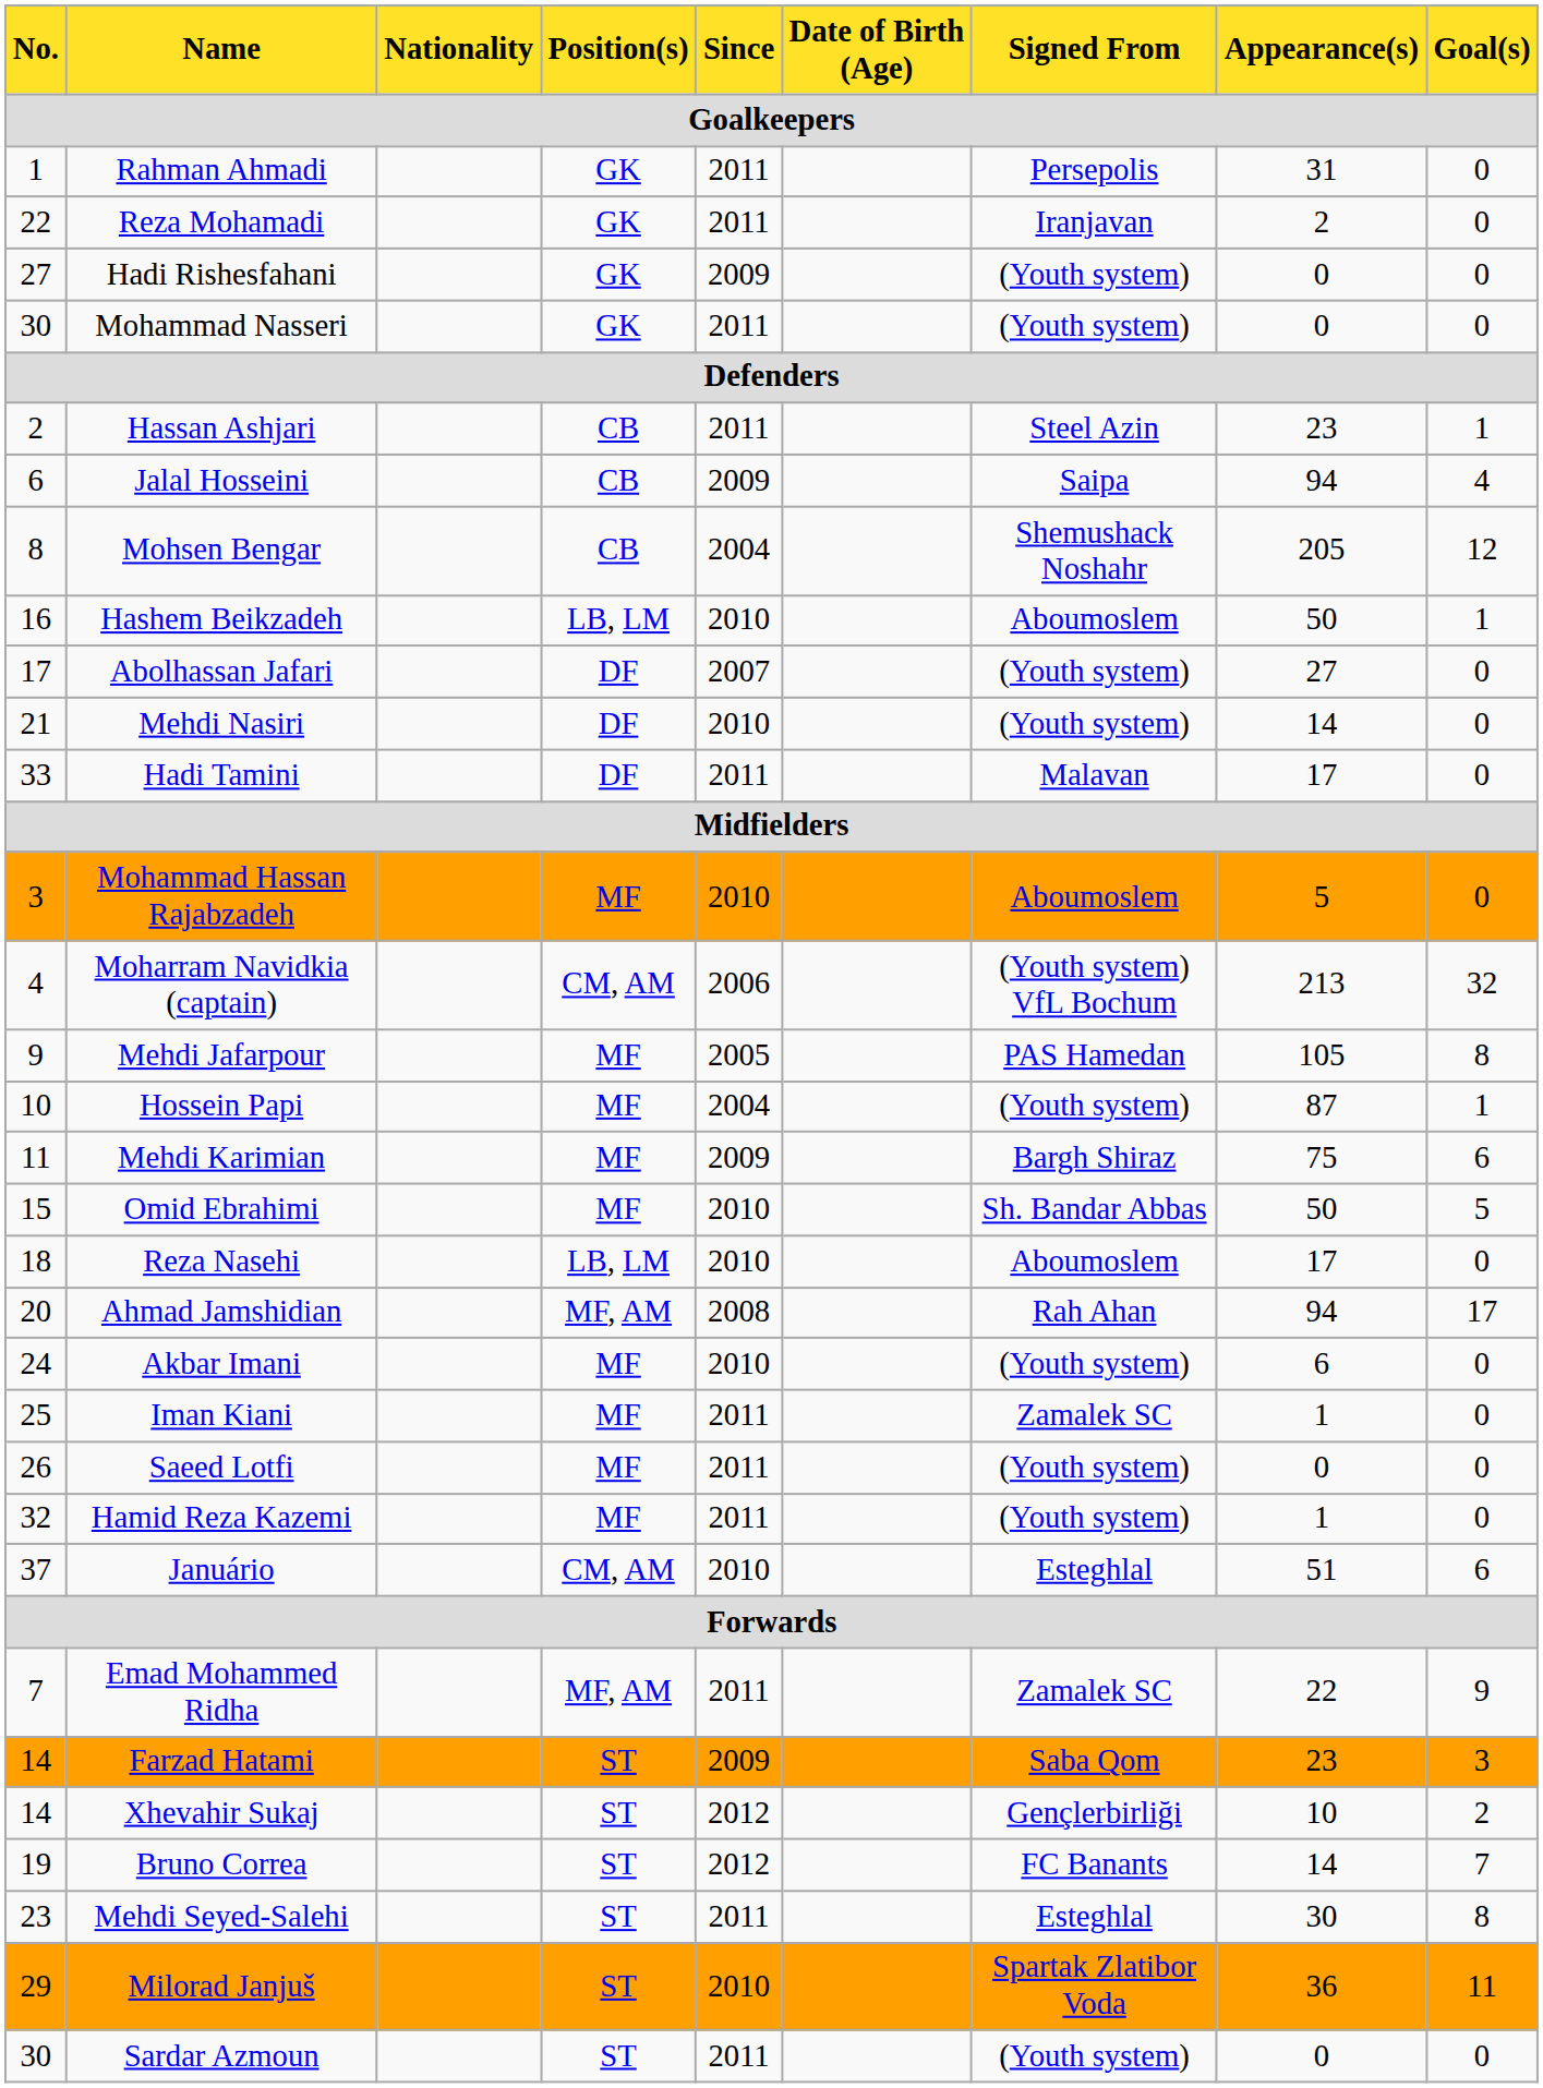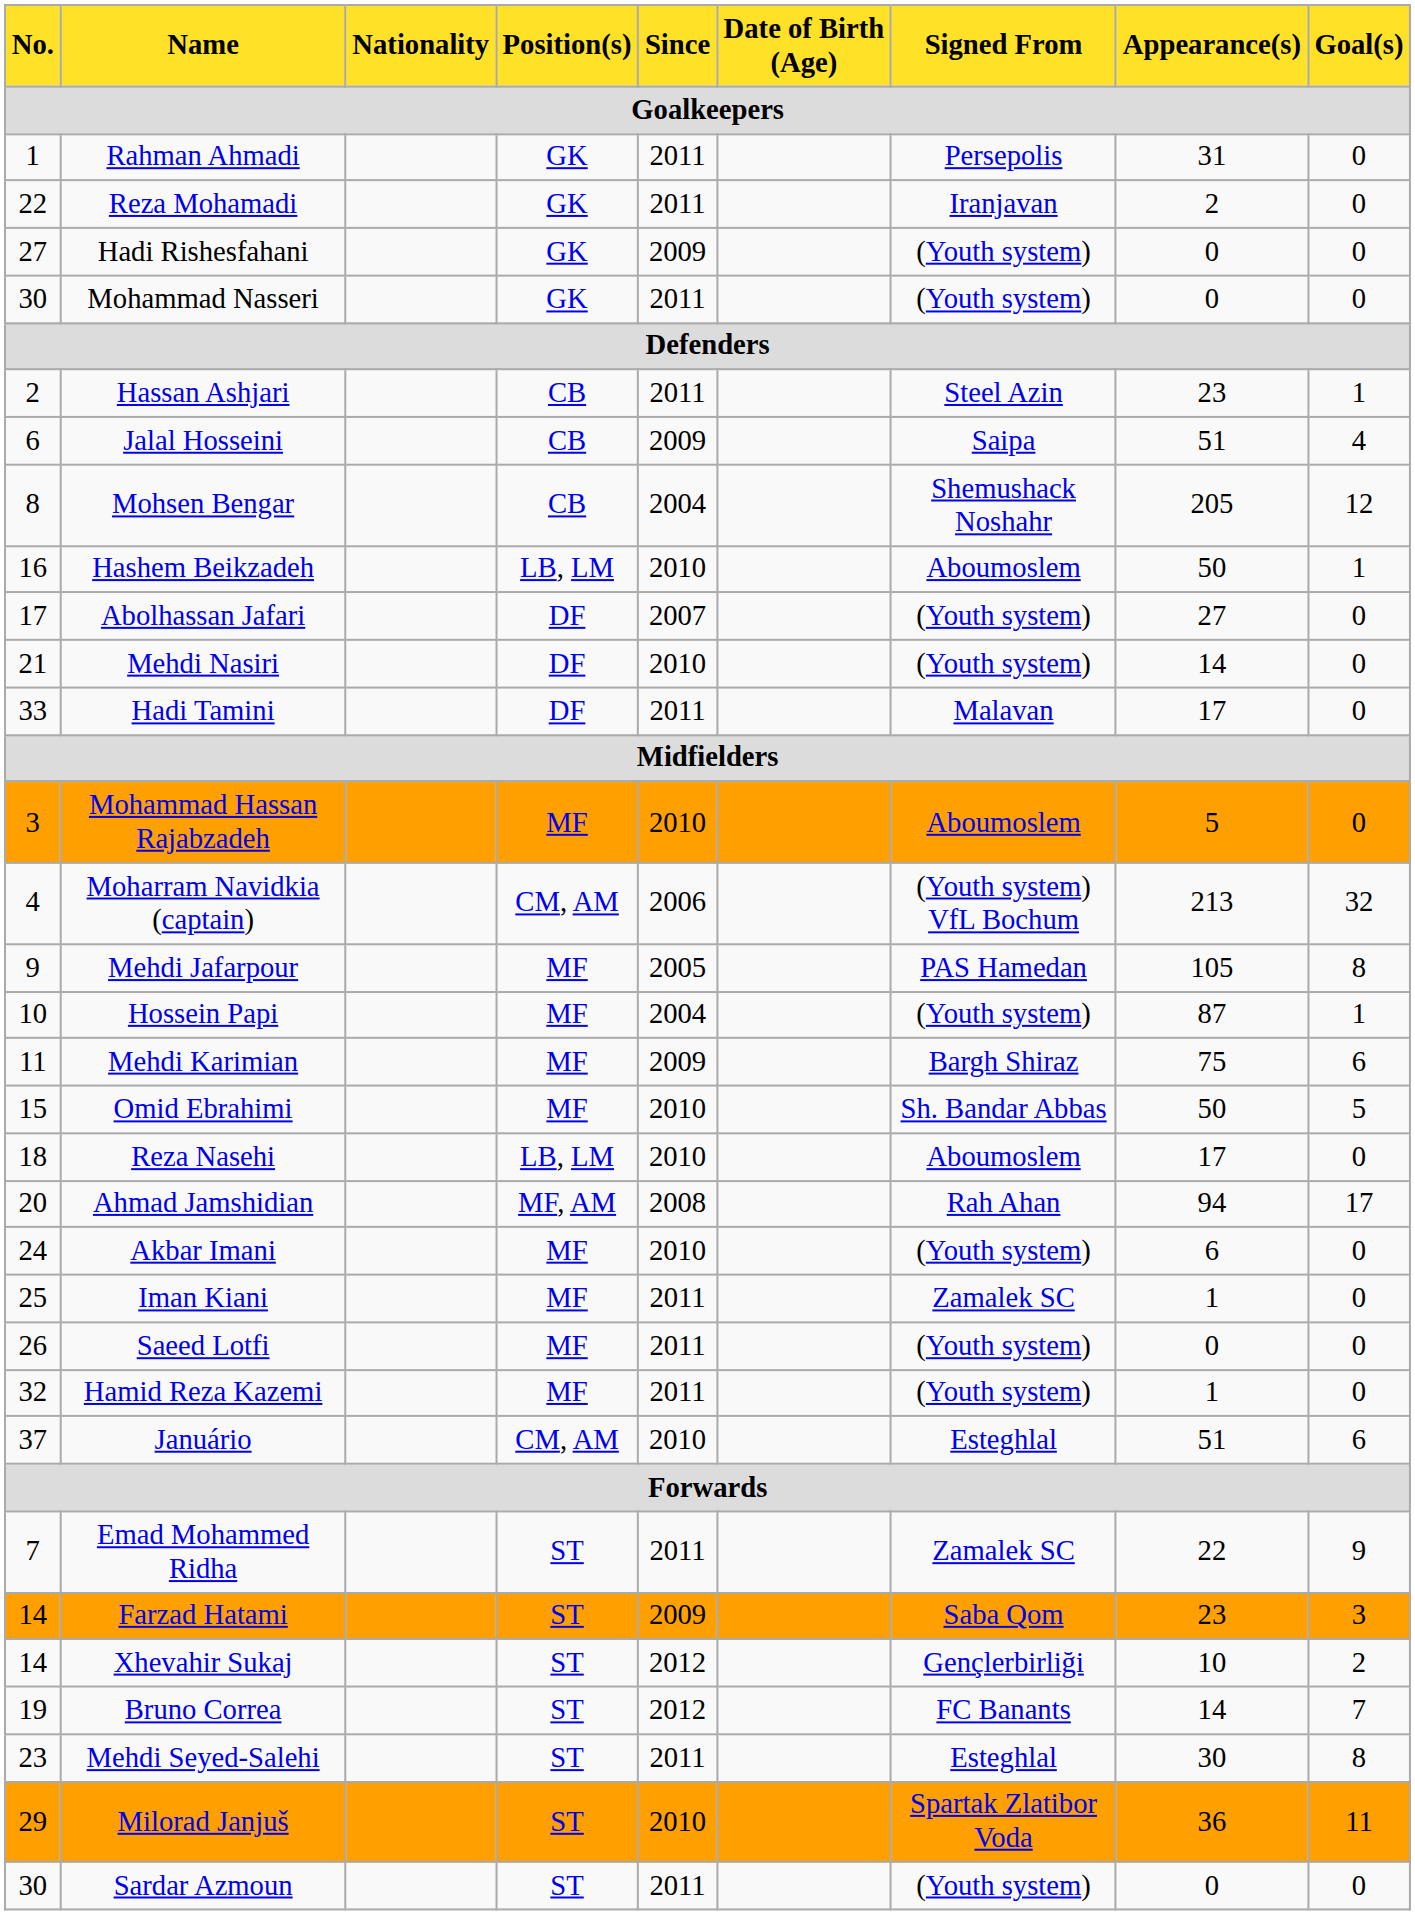Jalal Hosseini | Appearance(s) / Goalkeepers: 94 -> 51
Emad Mohammed Ridha | Position(s) / Goalkeepers: MF, AM -> ST
